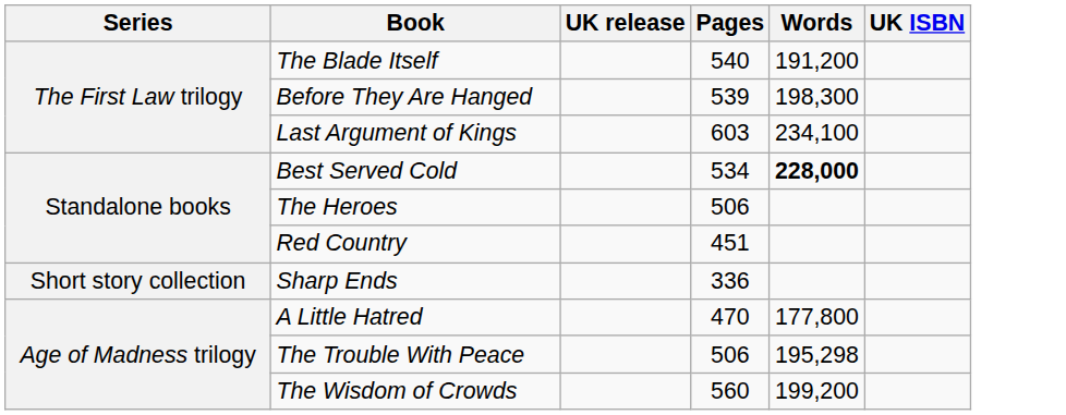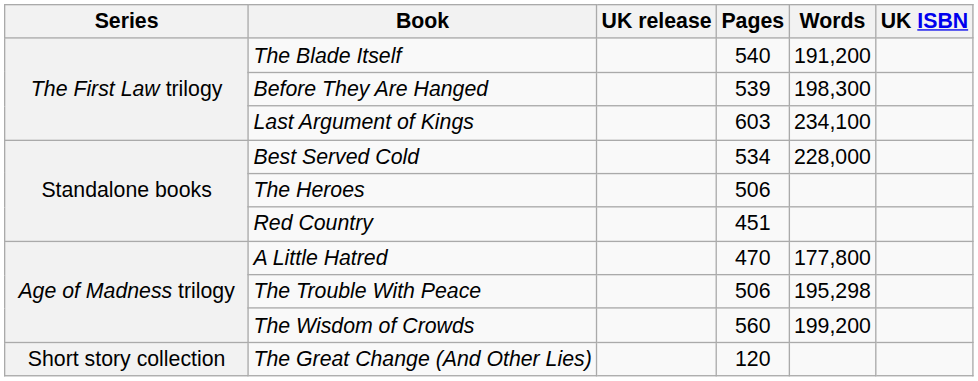Best Served Cold | Words: bold -> normal
- row: Short story collection | Sharp Ends | 336
+ row: Short story collection | The Great Change (And Other Lies) | 120
